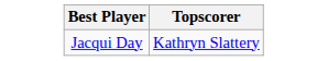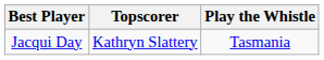+ column: Play the Whistle | Tasmania
